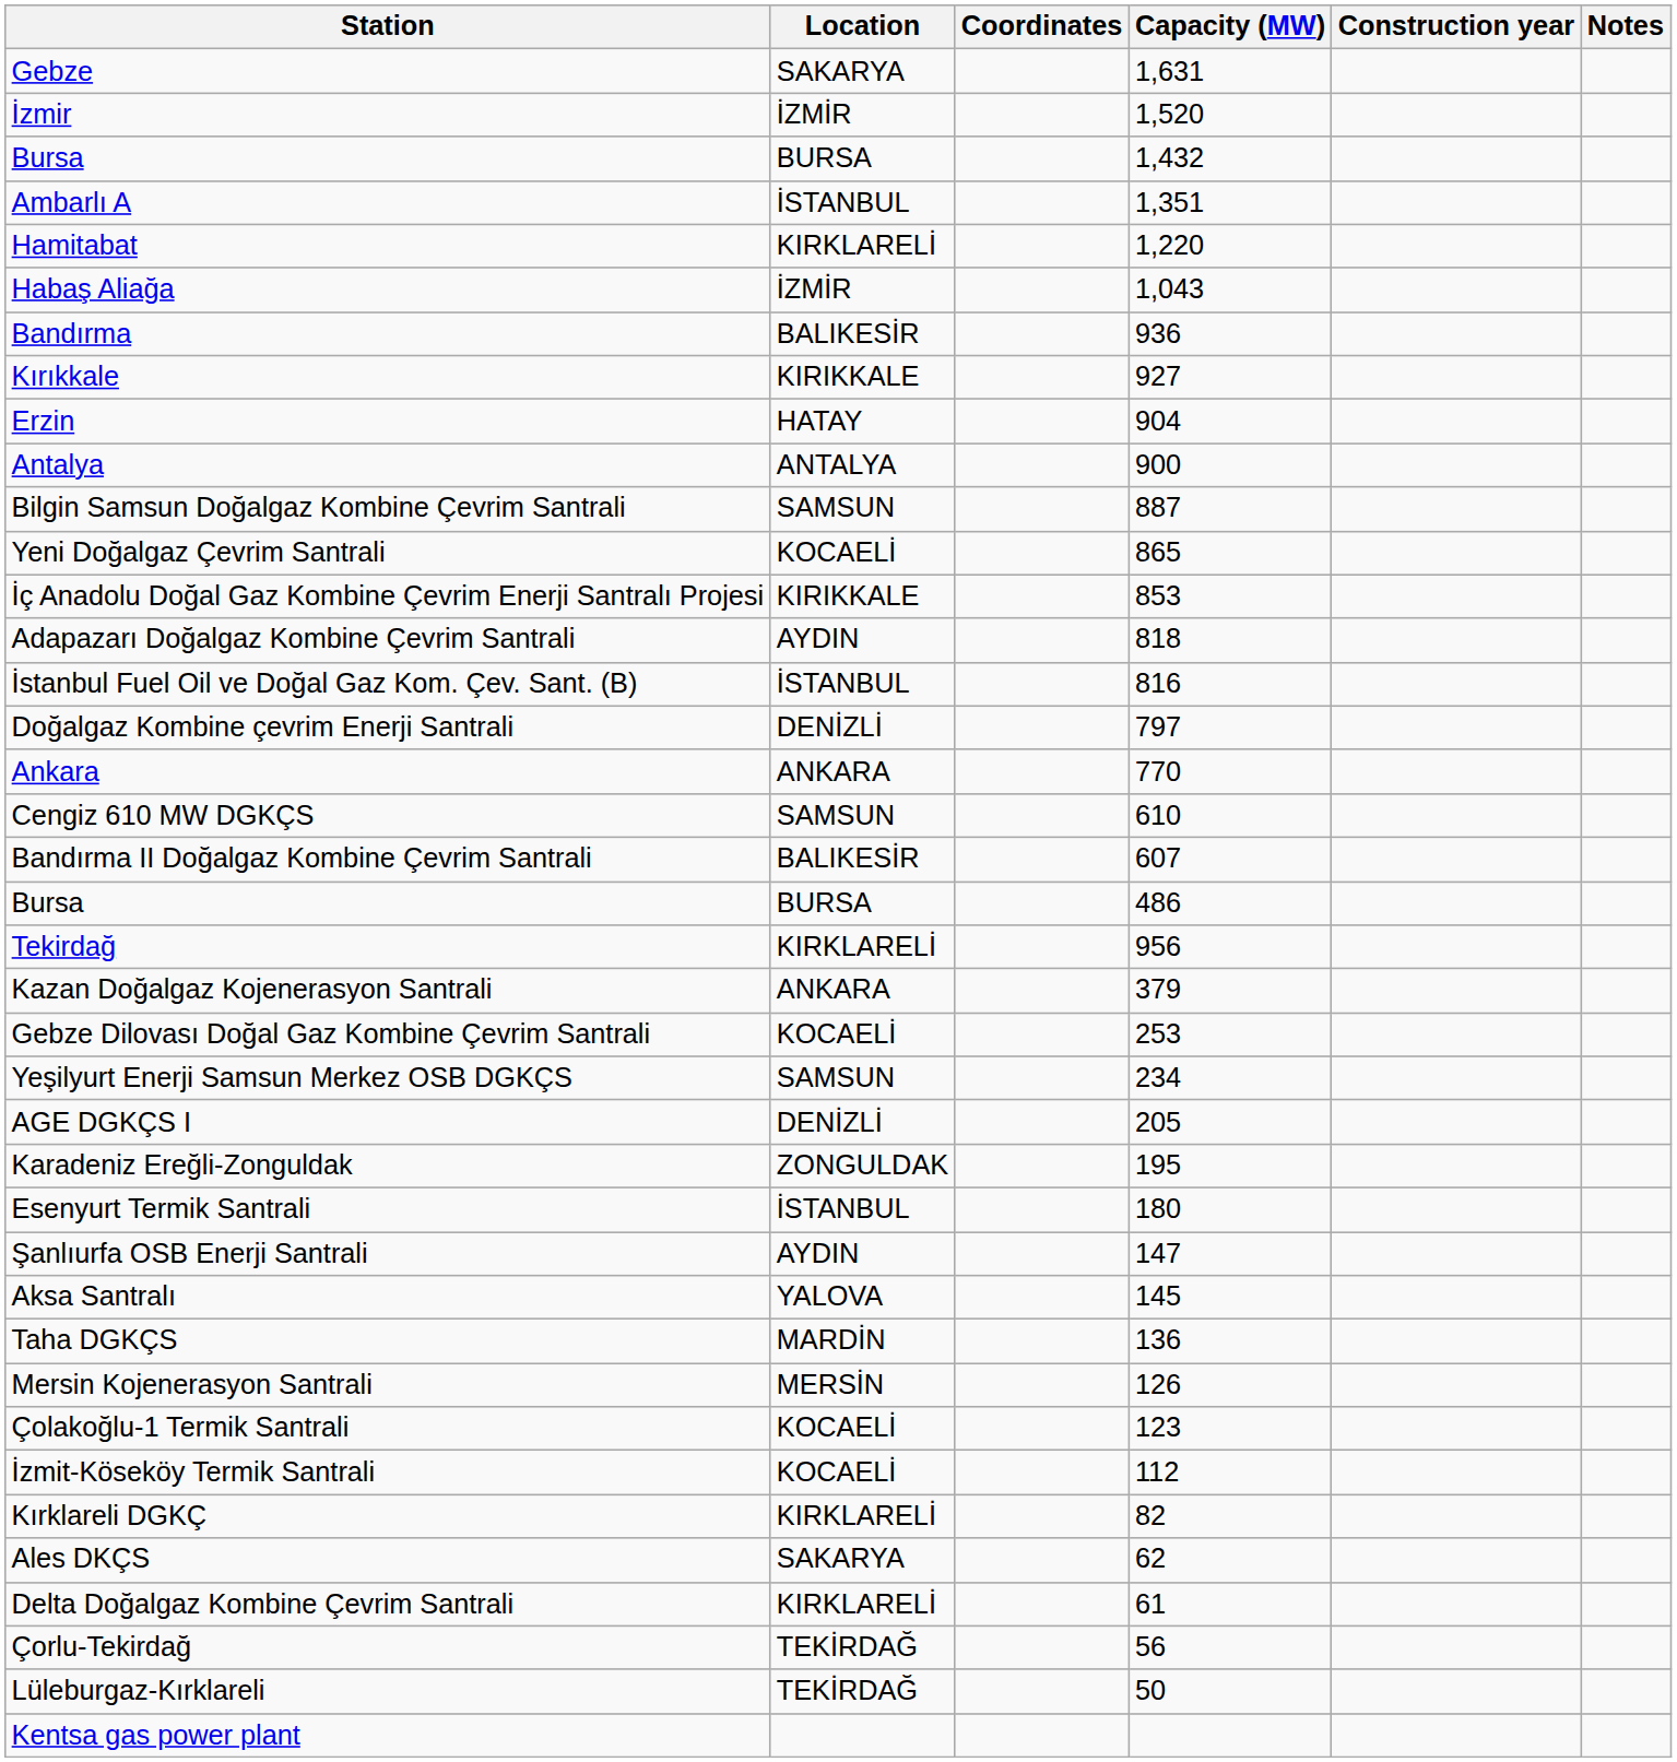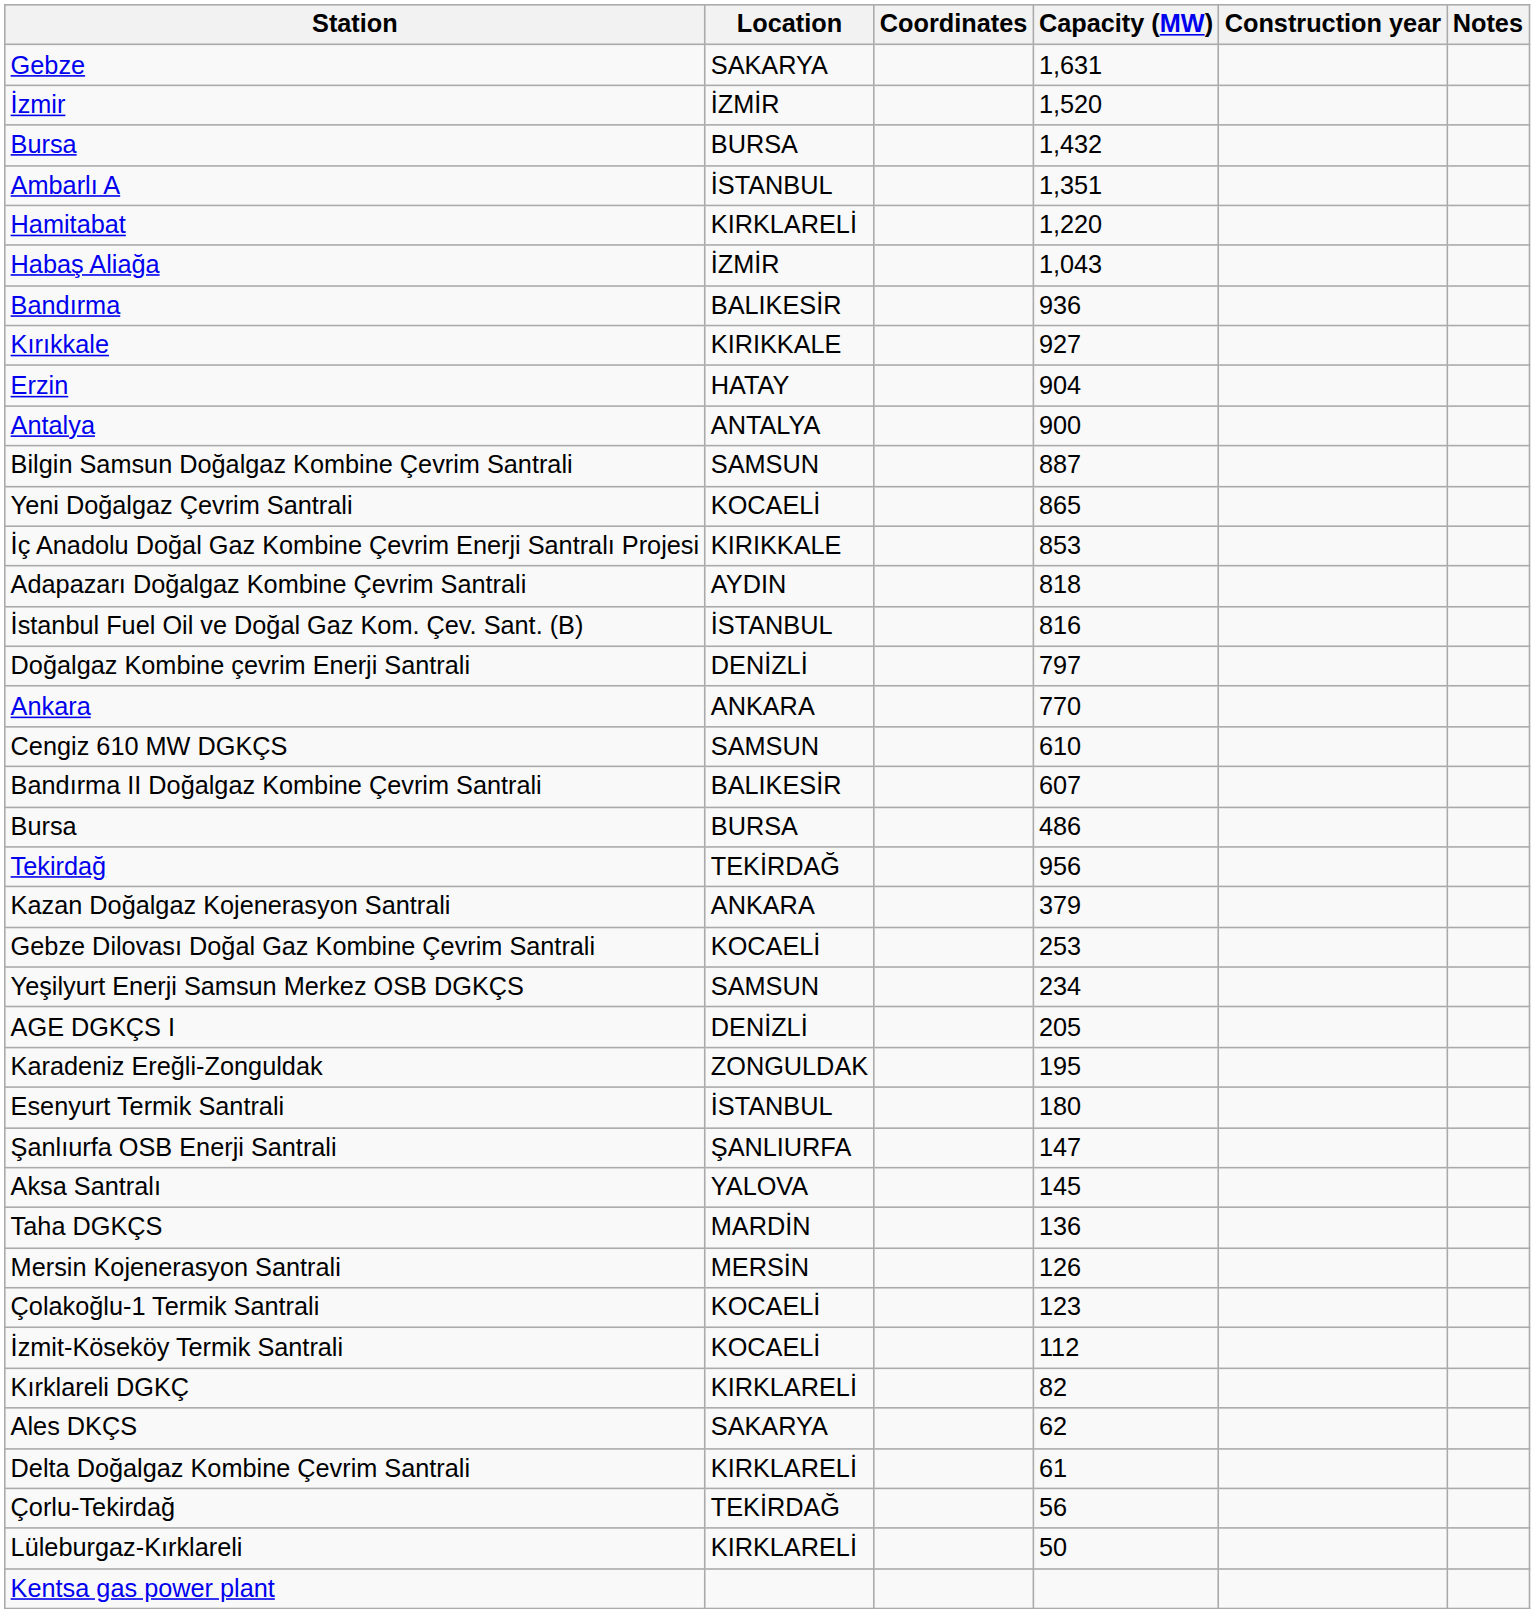Tekirdağ | Location: KIRKLARELİ -> TEKİRDAĞ
Şanlıurfa OSB Enerji Santrali | Location: AYDIN -> ŞANLIURFA
Lüleburgaz-Kırklareli | Location: TEKİRDAĞ -> KIRKLARELİ
